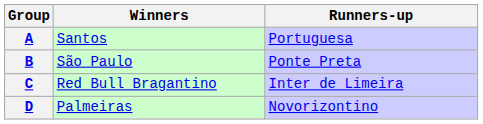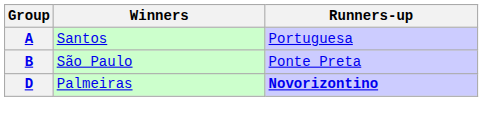- row: C | Red Bull Bragantino | Inter de Limeira
D | Runners-up: normal -> bold
